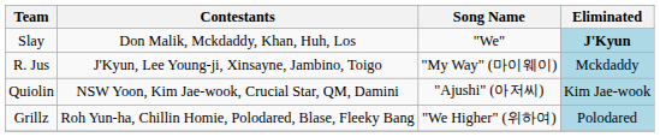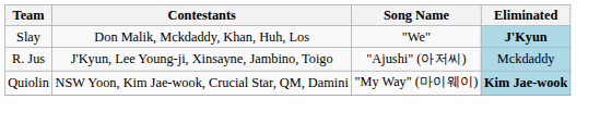R. Jus | Song Name: "My Way" (마이웨이) -> "Ajushi" (아저씨)
Quiolin | Song Name: "Ajushi" (아저씨) -> "My Way" (마이웨이)
Quiolin | Eliminated: normal -> bold
- row: Grillz | Roh Yun-ha, Chillin Homie, Polodared, Blase, Fleeky Bang | "We Higher" (위하여) | Polodared
